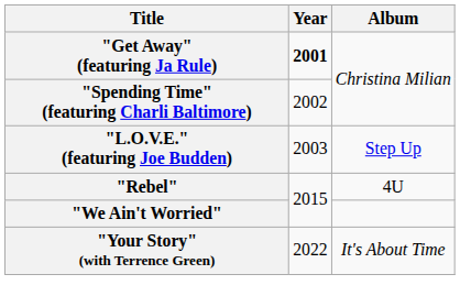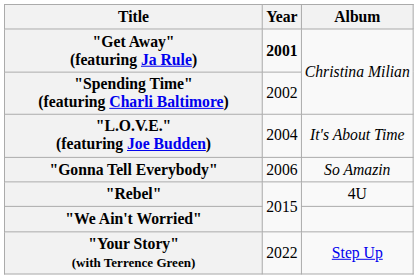"L.O.V.E." (featuring Joe Budden) | Year: 2003 -> 2004
"L.O.V.E." (featuring Joe Budden) | Album: Step Up -> It's About Time
+ row: "Gonna Tell Everybody" | 2006 | So Amazin
"Your Story" (with Terrence Green) | Album: It's About Time -> Step Up
